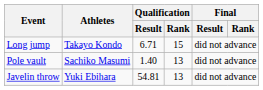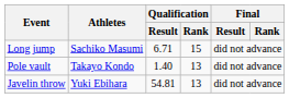Long jump | Athletes: Takayo Kondo -> Sachiko Masumi
Pole vault | Athletes: Sachiko Masumi -> Takayo Kondo
